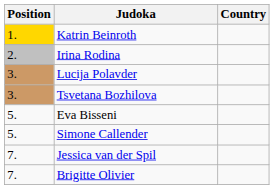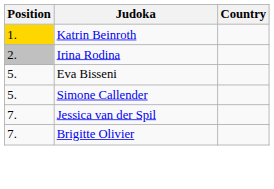- row: 3. | Lucija Polavder
- row: 3. | Tsvetana Bozhilova
